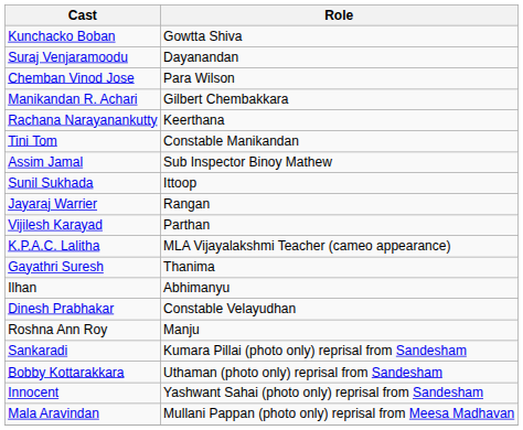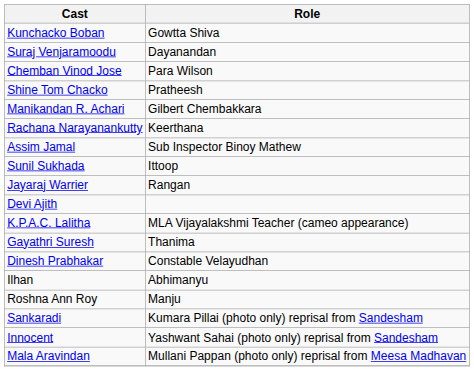+ row: Shine Tom Chacko | Pratheesh
- row: Tini Tom | Constable Manikandan
- row: Vijilesh Karayad | Parthan
+ row: Devi Ajith
rows swapped: Dinesh Prabhakar <-> Ilhan
- row: Bobby Kottarakkara | Uthaman (photo only) reprisal from Sandesham
